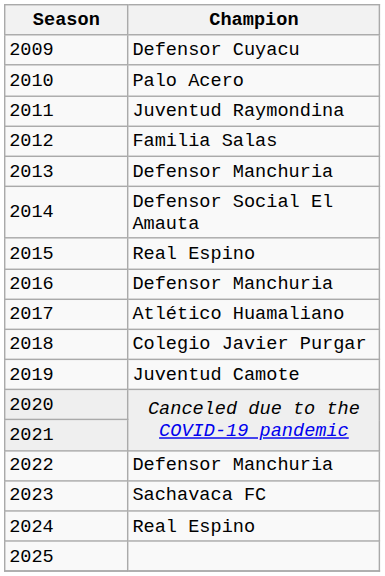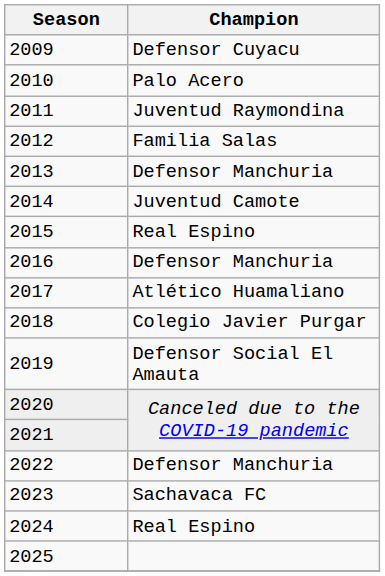2014 | Champion: Defensor Social El Amauta -> Juventud Camote
2019 | Champion: Juventud Camote -> Defensor Social El Amauta
